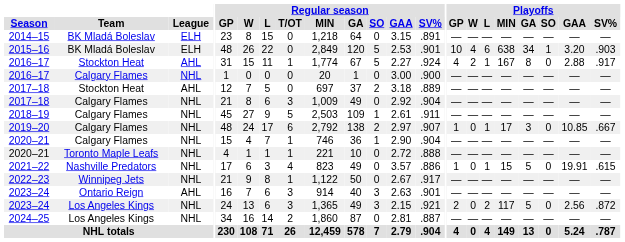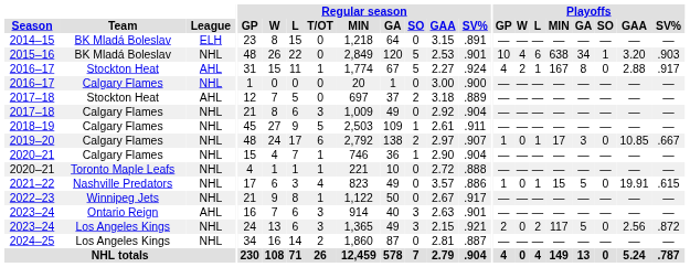2015–16 | League: ELH -> NHL
